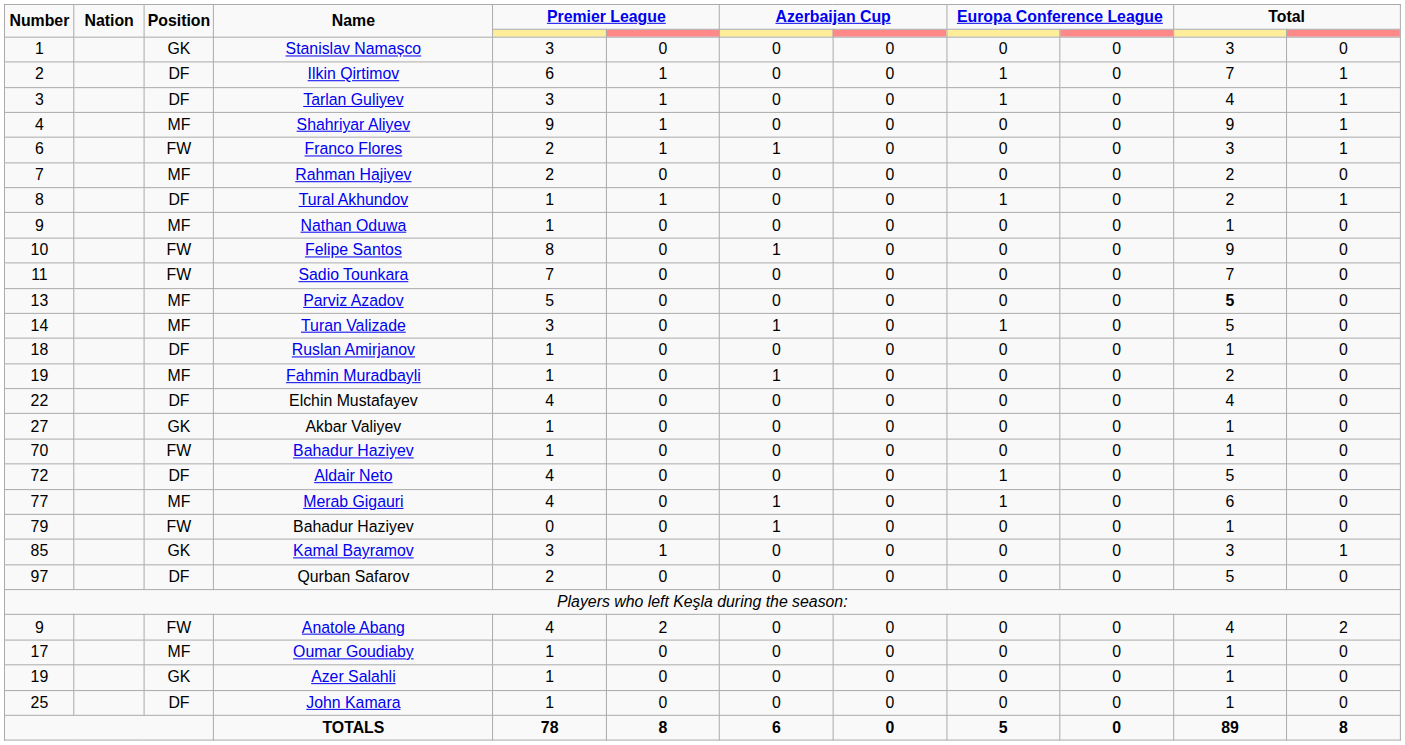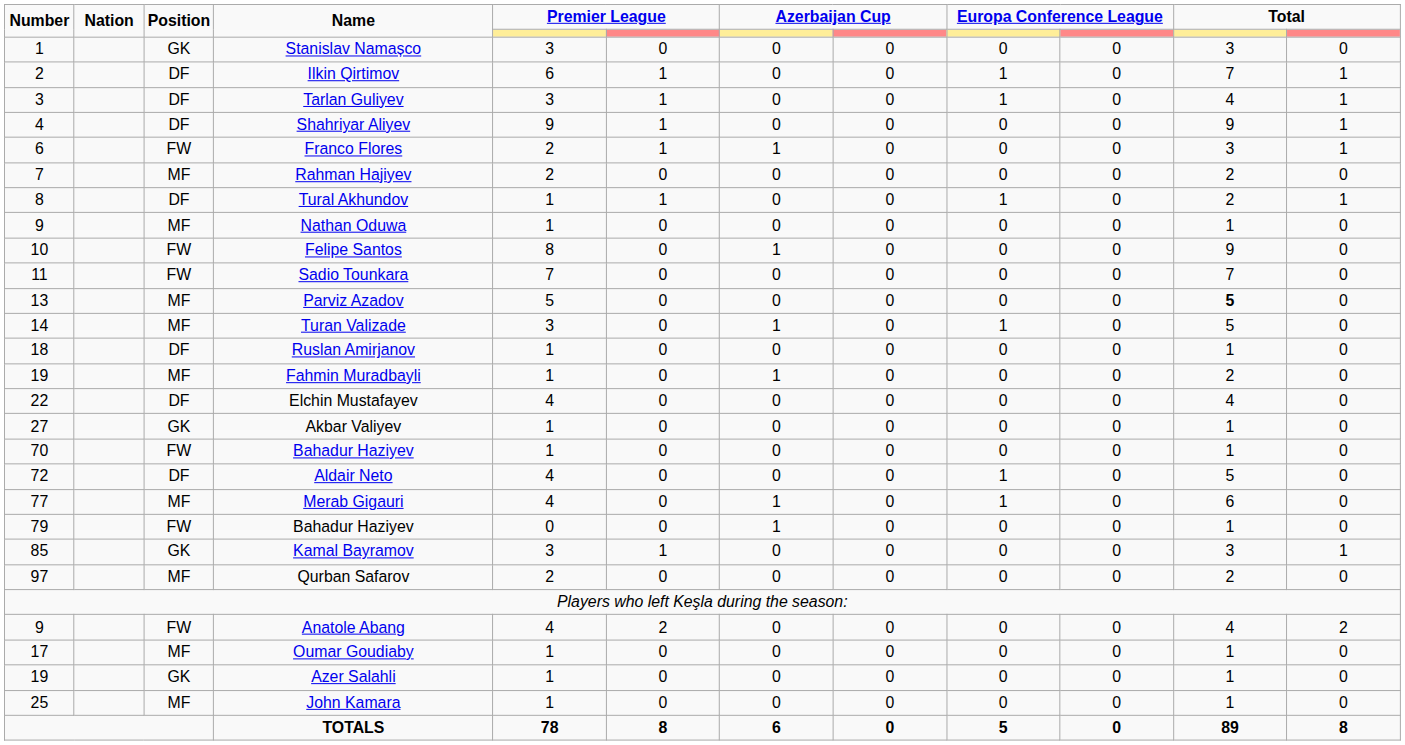Shahriyar Aliyev | Position: MF -> DF
Qurban Safarov | Position: DF -> MF
Qurban Safarov | column 11: 5 -> 2
John Kamara | Position: DF -> MF
